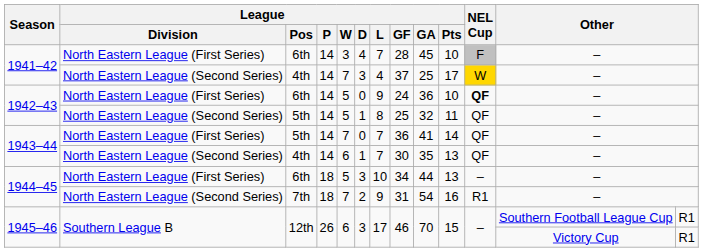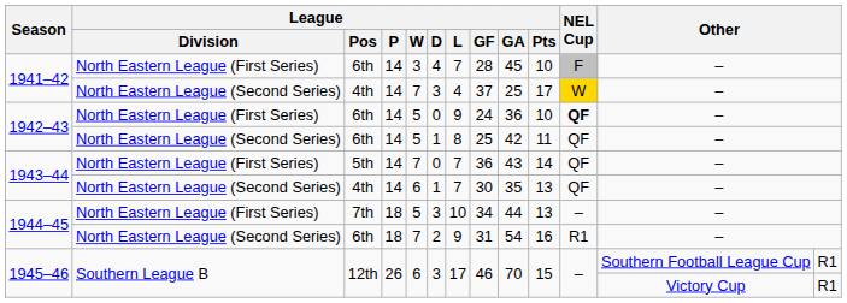1942–43 / North Eastern League (Second Series) | League / Pos: 5th -> 6th
1942–43 / North Eastern League (Second Series) | League / GA: 32 -> 42
1943–44 / North Eastern League (First Series) | League / GA: 41 -> 43
1944–45 / North Eastern League (First Series) | League / Pos: 6th -> 7th
1944–45 / North Eastern League (Second Series) | League / Pos: 7th -> 6th
